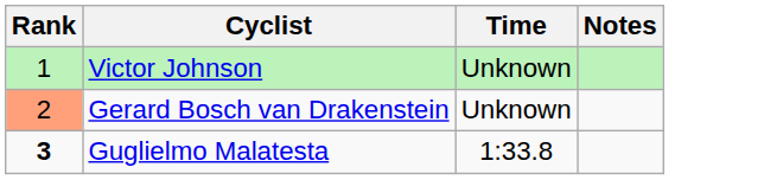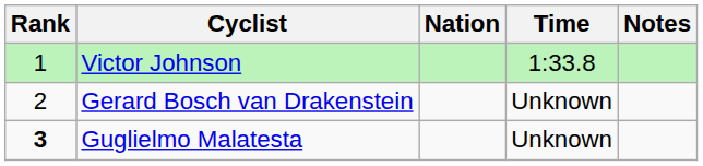+ column: Nation
Victor Johnson | Time: Unknown -> 1:33.8
Gerard Bosch van Drakenstein | Rank: lightsalmon background -> no background
Guglielmo Malatesta | Time: 1:33.8 -> Unknown
